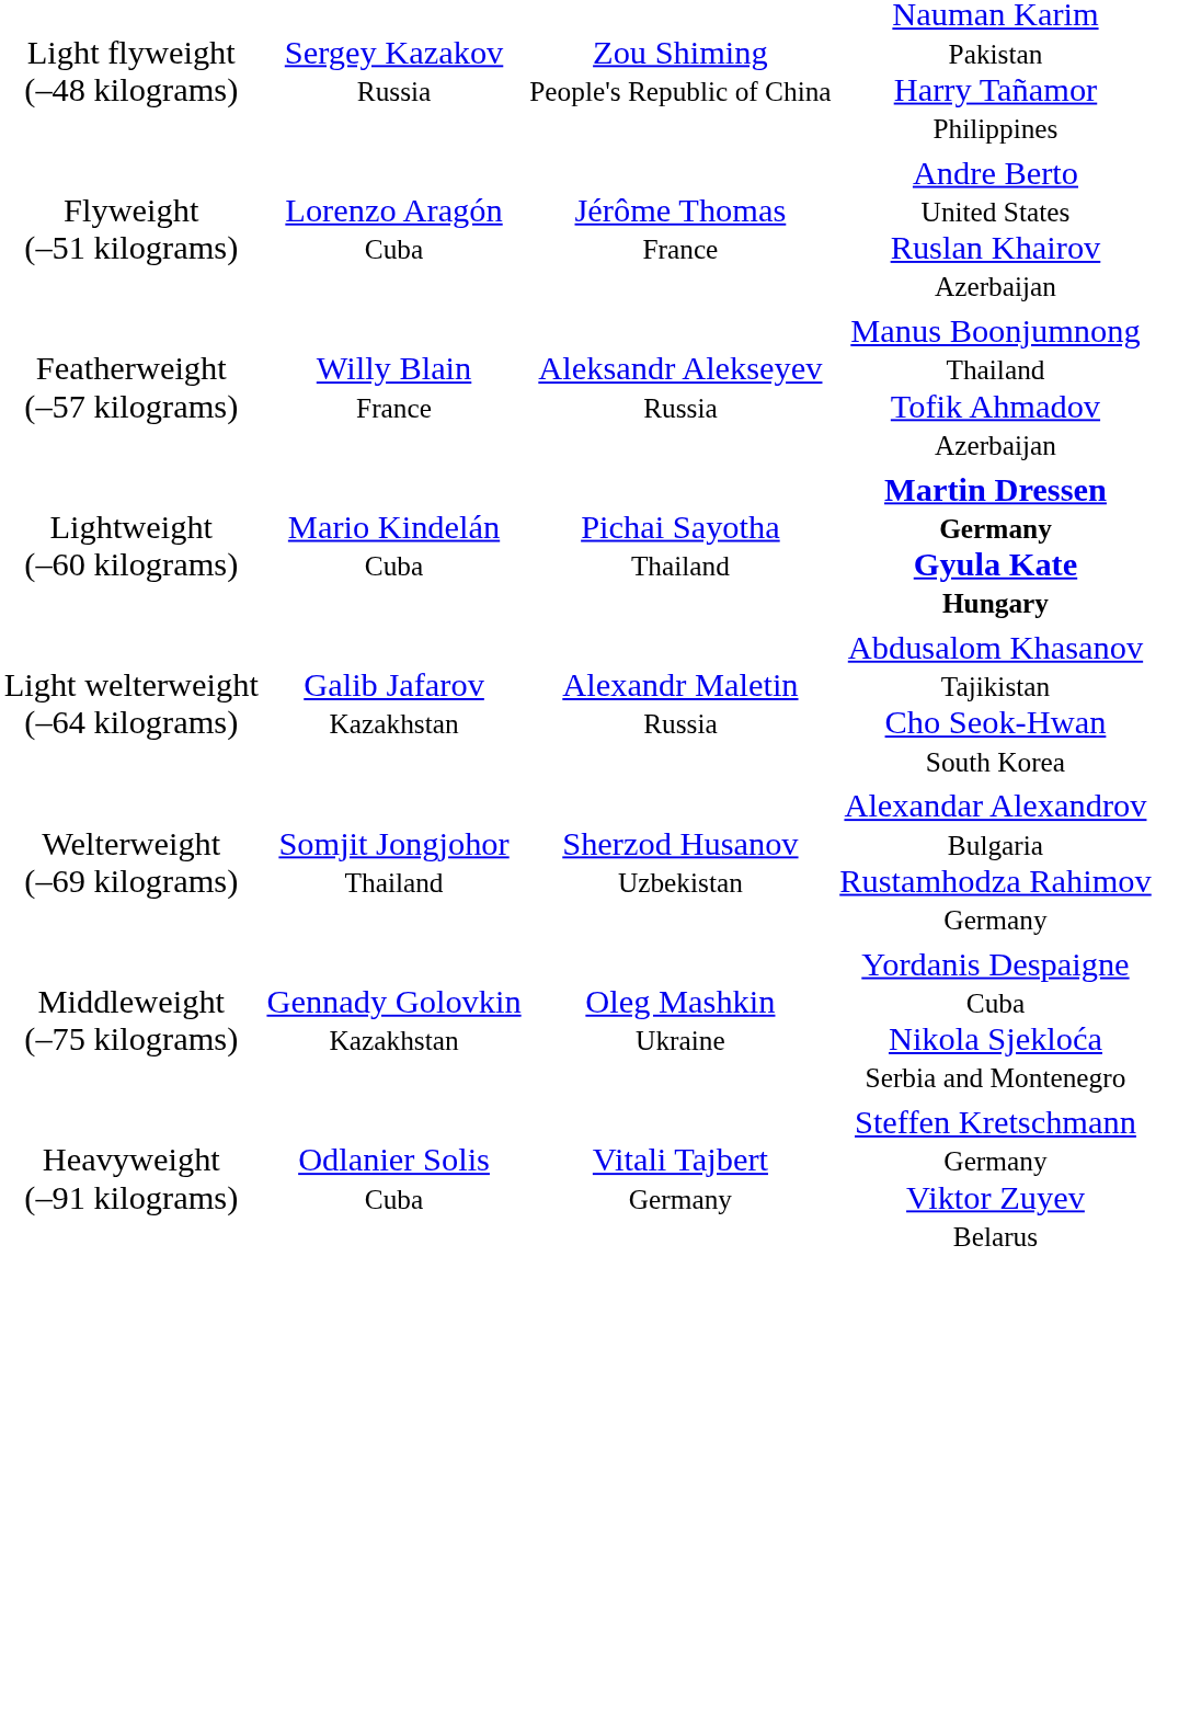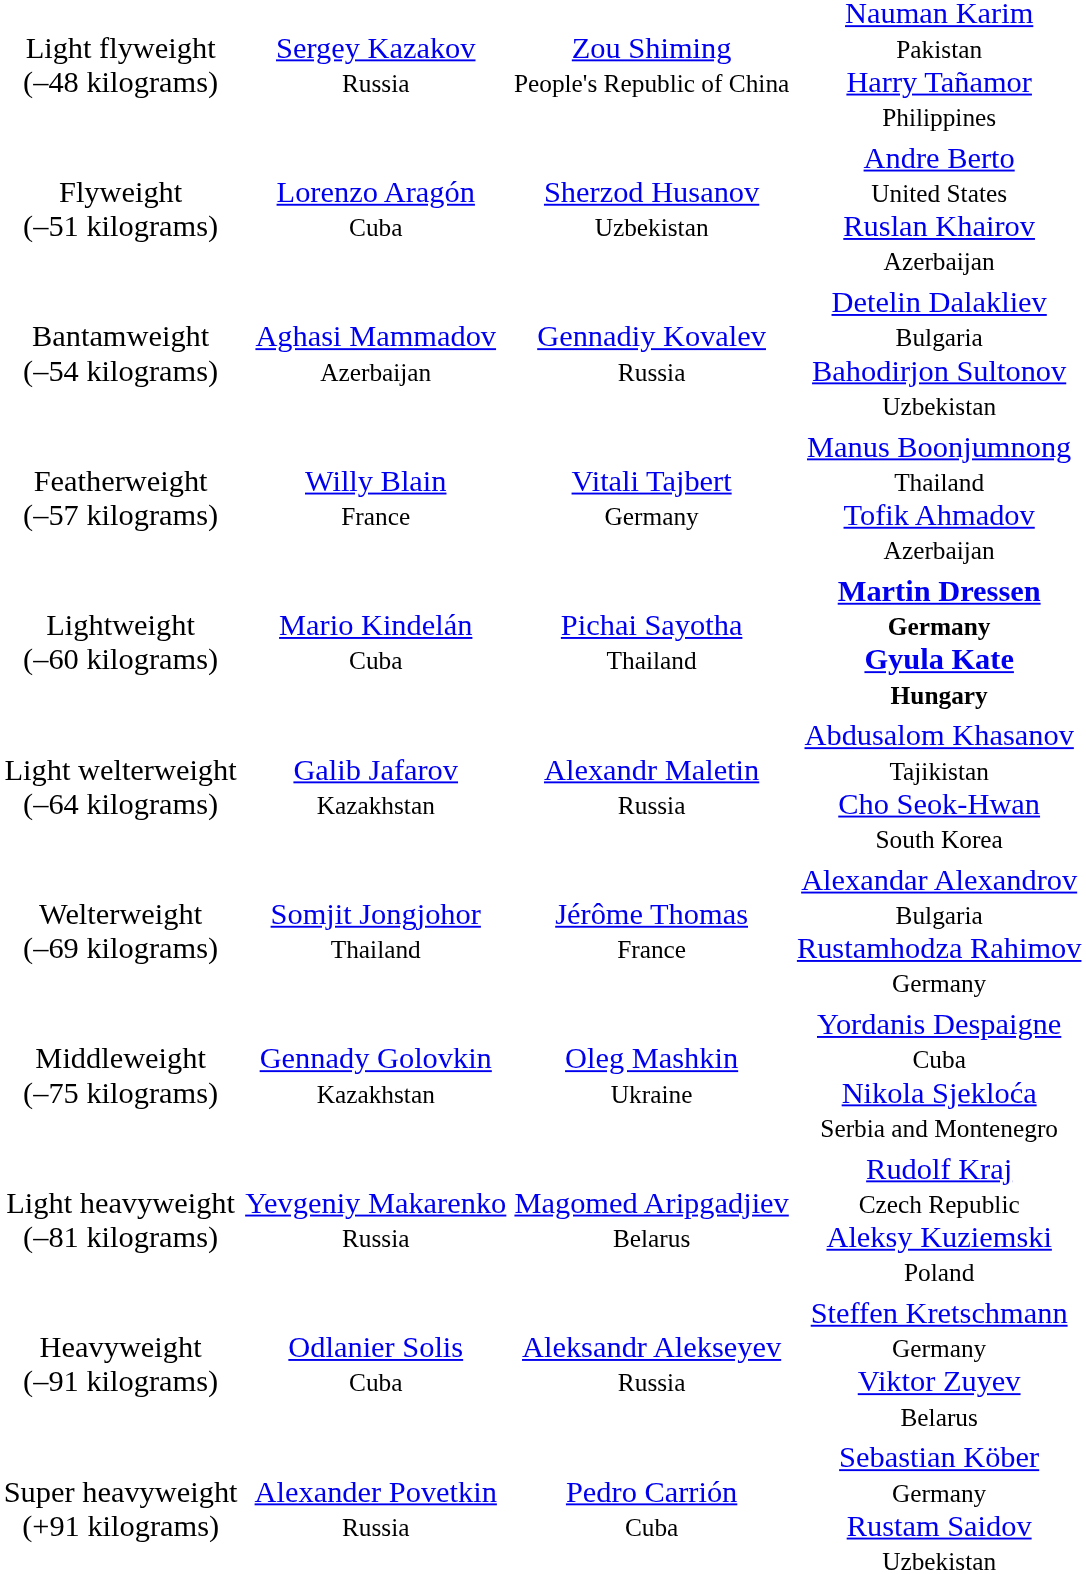Flyweight (–51 kilograms) | column 3: Jérôme Thomas France -> Sherzod Husanov Uzbekistan
+ row: Bantamweight (–54 kilograms) | Aghasi Mammadov Azerbaijan | Gennadiy Kovalev Russia | Detelin Dalakliev Bulgaria Bahodirjon Sultonov Uzbekistan
Featherweight (–57 kilograms) | column 3: Aleksandr Alekseyev Russia -> Vitali Tajbert Germany
Welterweight (–69 kilograms) | column 3: Sherzod Husanov Uzbekistan -> Jérôme Thomas France
+ row: Light heavyweight (–81 kilograms) | Yevgeniy Makarenko Russia | Magomed Aripgadjiev Belarus | Rudolf Kraj Czech Republic Aleksy Kuziemski Poland
Heavyweight (–91 kilograms) | column 3: Vitali Tajbert Germany -> Aleksandr Alekseyev Russia
+ row: Super heavyweight (+91 kilograms) | Alexander Povetkin Russia | Pedro Carrión Cuba | Sebastian Köber Germany Rustam Saidov Uzbekistan
